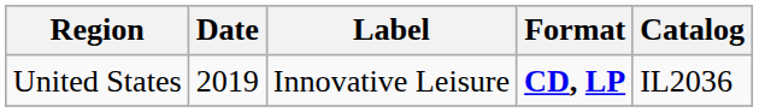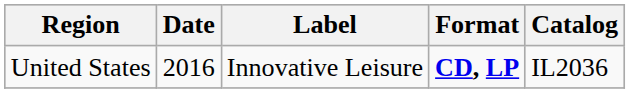United States | Date: 2019 -> 2016
